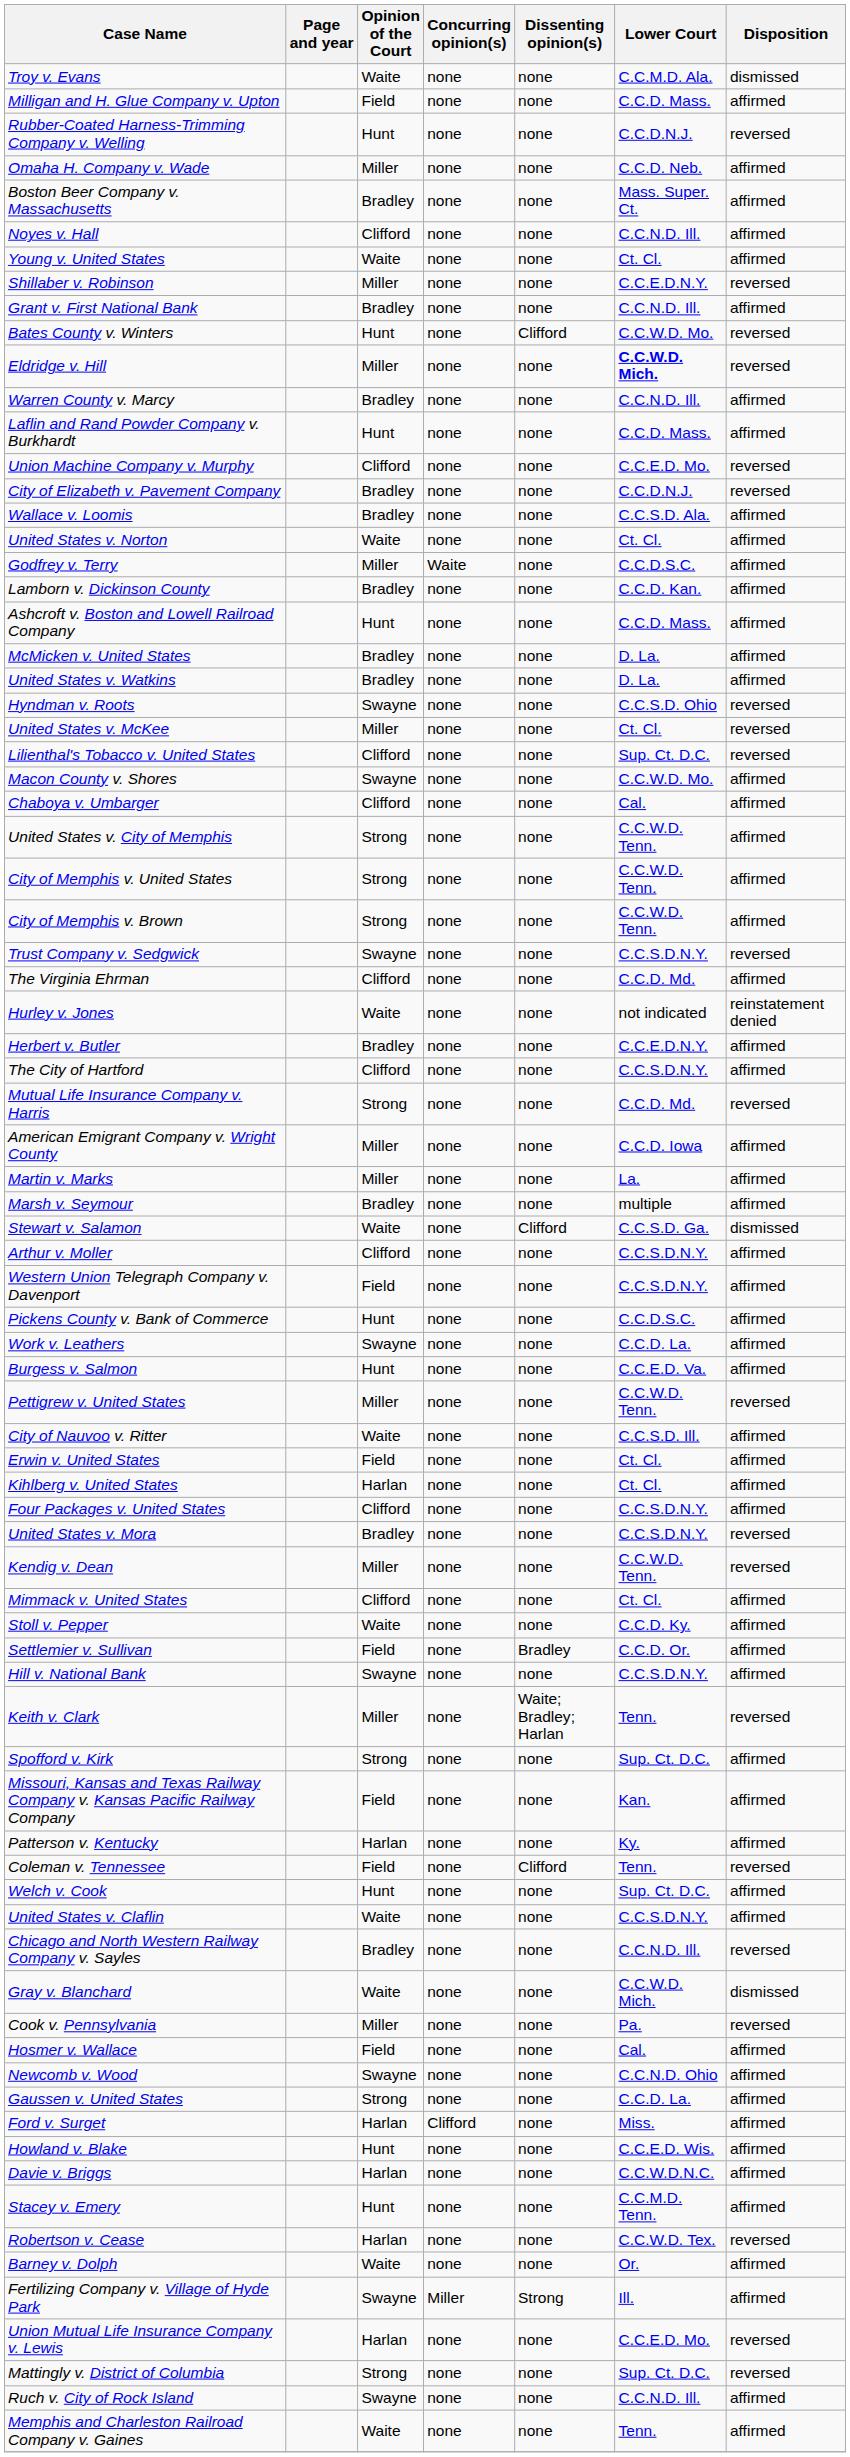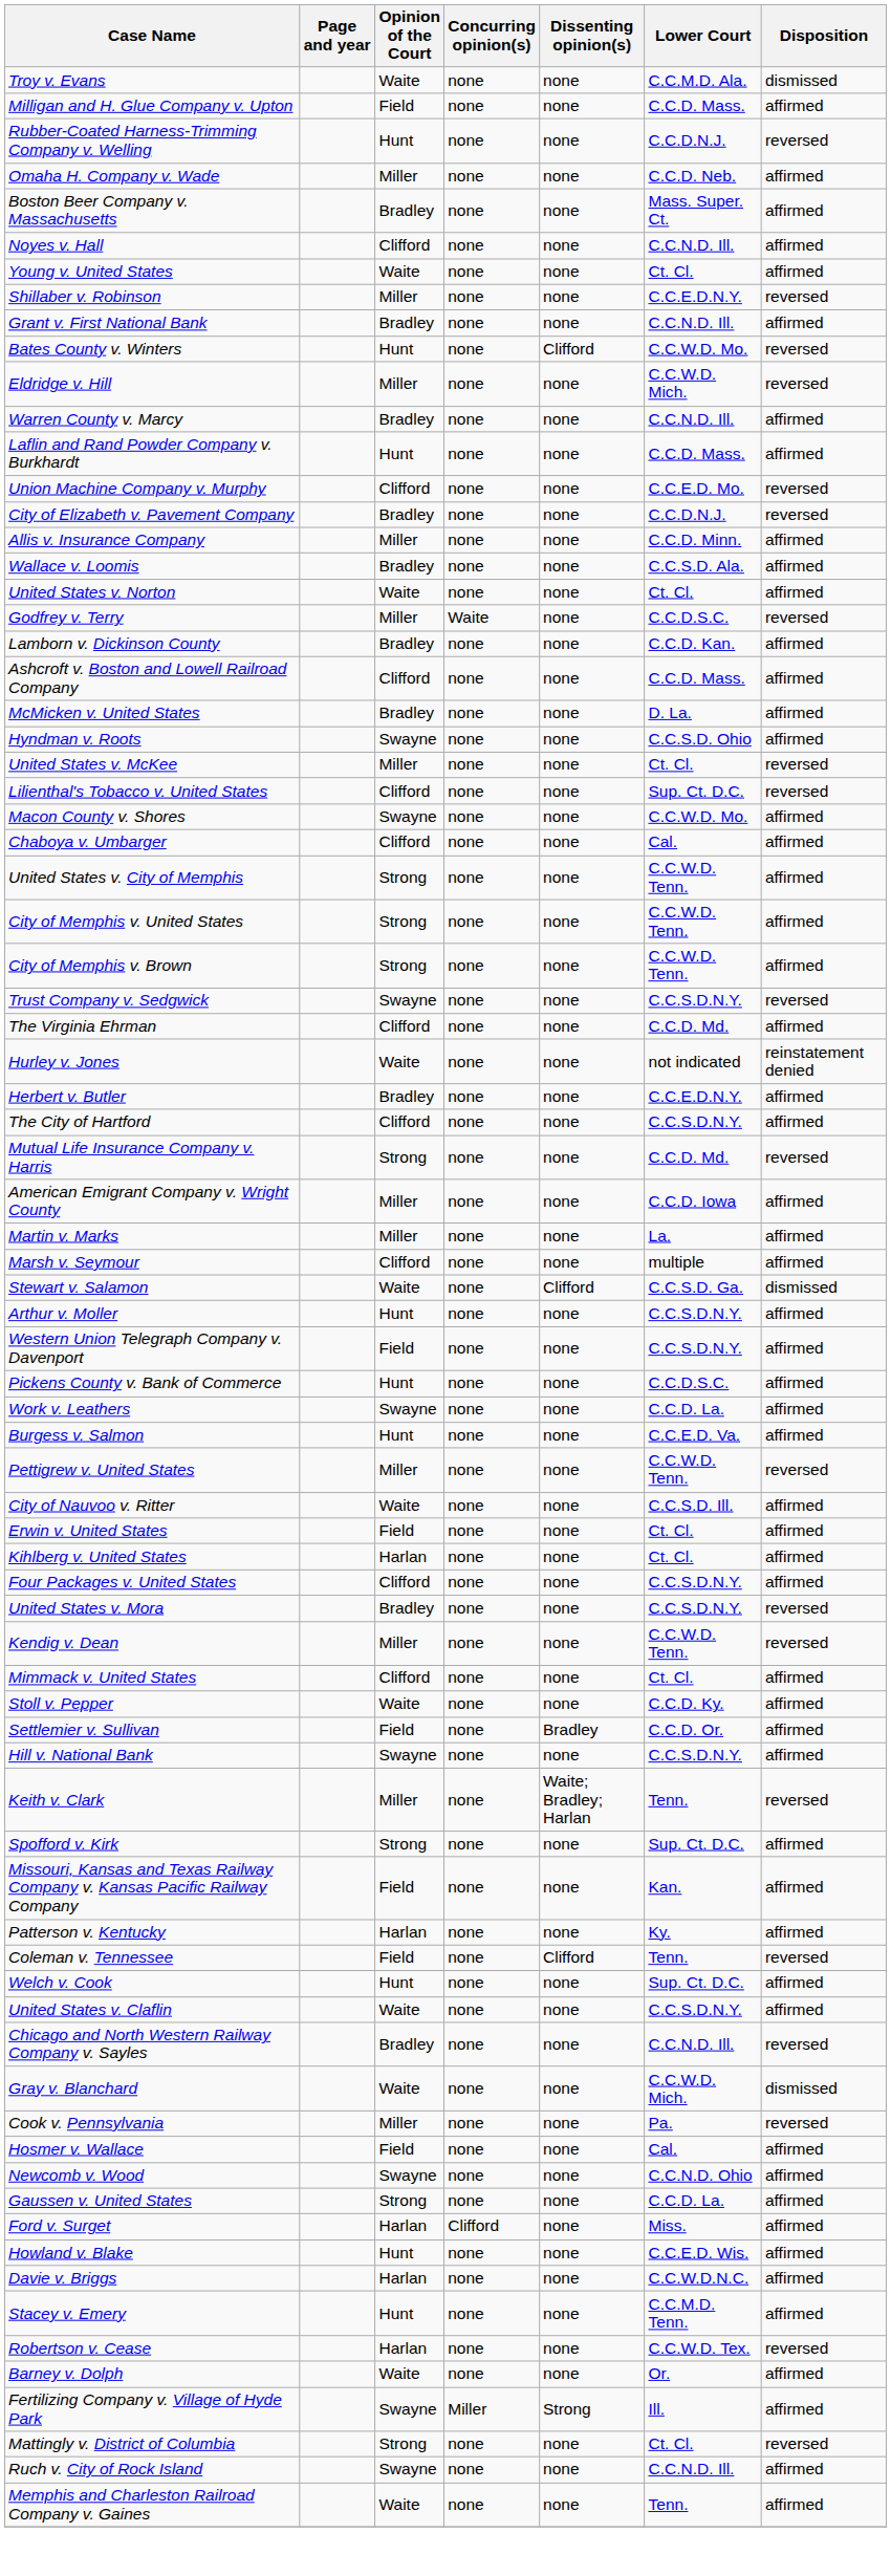Eldridge v. Hill | Lower Court: bold -> normal
+ row: Allis v. Insurance Company | Miller | none | none | C.C.D. Minn. | affirmed
Godfrey v. Terry | Disposition: affirmed -> reversed
Ashcroft v. Boston and Lowell Railroad Company | Opinion of the Court: Hunt -> Clifford
- row: United States v. Watkins | Bradley | none | none | D. La. | affirmed
Hyndman v. Roots | Disposition: reversed -> affirmed
Marsh v. Seymour | Opinion of the Court: Bradley -> Clifford
Arthur v. Moller | Opinion of the Court: Clifford -> Hunt
- row: Union Mutual Life Insurance Company v. Lewis | Harlan | none | none | C.C.E.D. Mo. | reversed
Mattingly v. District of Columbia | Lower Court: Sup. Ct. D.C. -> Ct. Cl.
